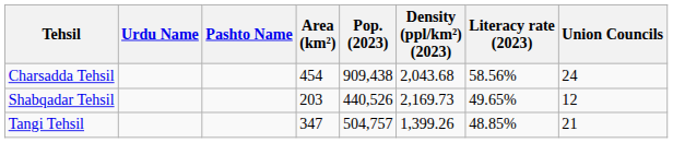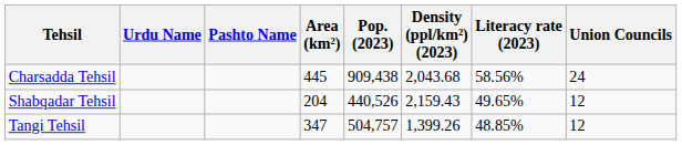Charsadda Tehsil | Area (km²): 454 -> 445
Shabqadar Tehsil | Area (km²): 203 -> 204
Shabqadar Tehsil | Density (ppl/km²) (2023): 2,169.73 -> 2,159.43
Tangi Tehsil | Union Councils: 21 -> 12
